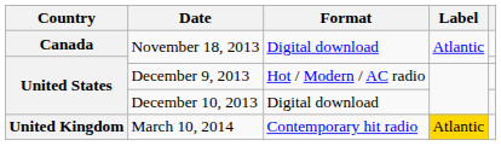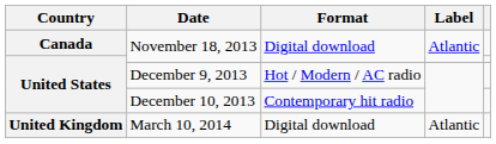December 10, 2013 | Format: Digital download -> Contemporary hit radio
March 10, 2014 | Format: Contemporary hit radio -> Digital download
March 10, 2014 | Label: gold background -> no background
